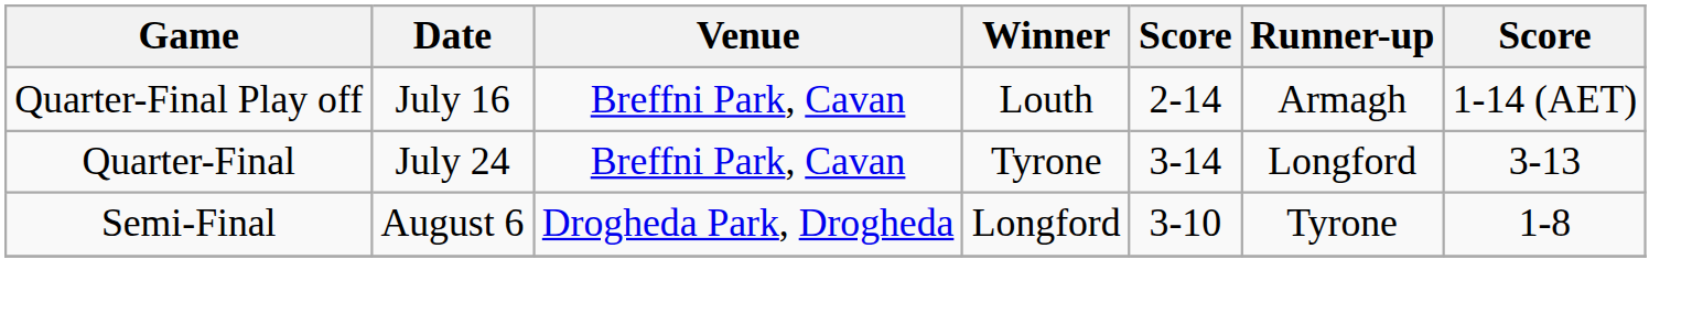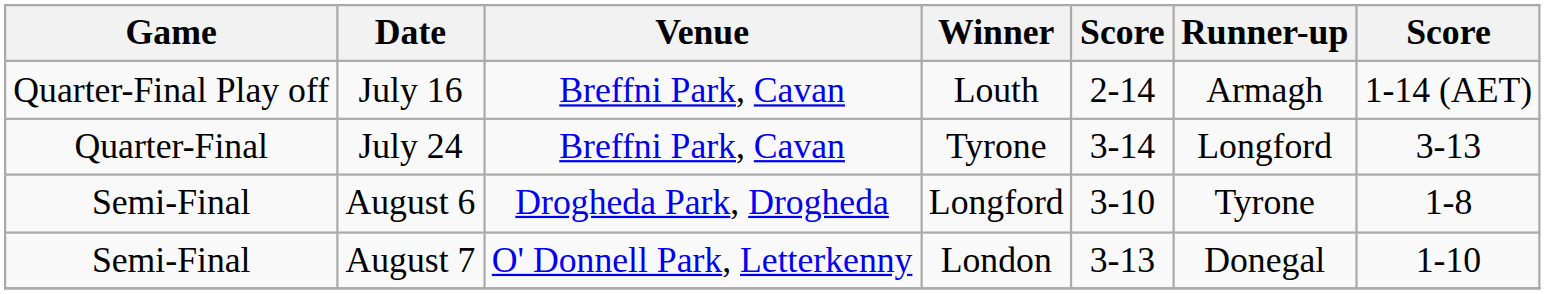+ row: Semi-Final | August 7 | O' Donnell Park, Letterkenny | London | 3-13 | Donegal | 1-10
